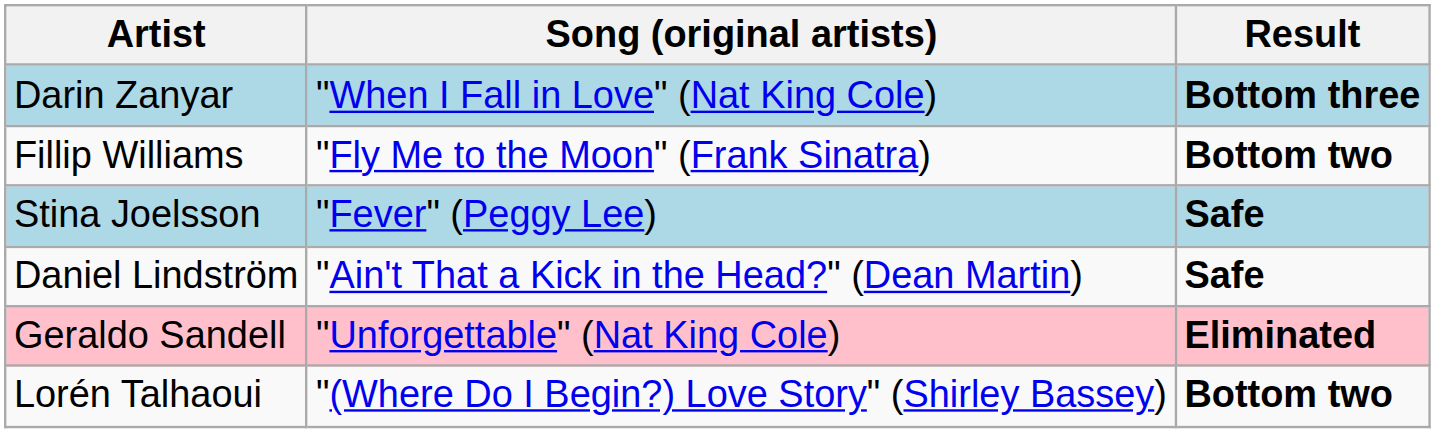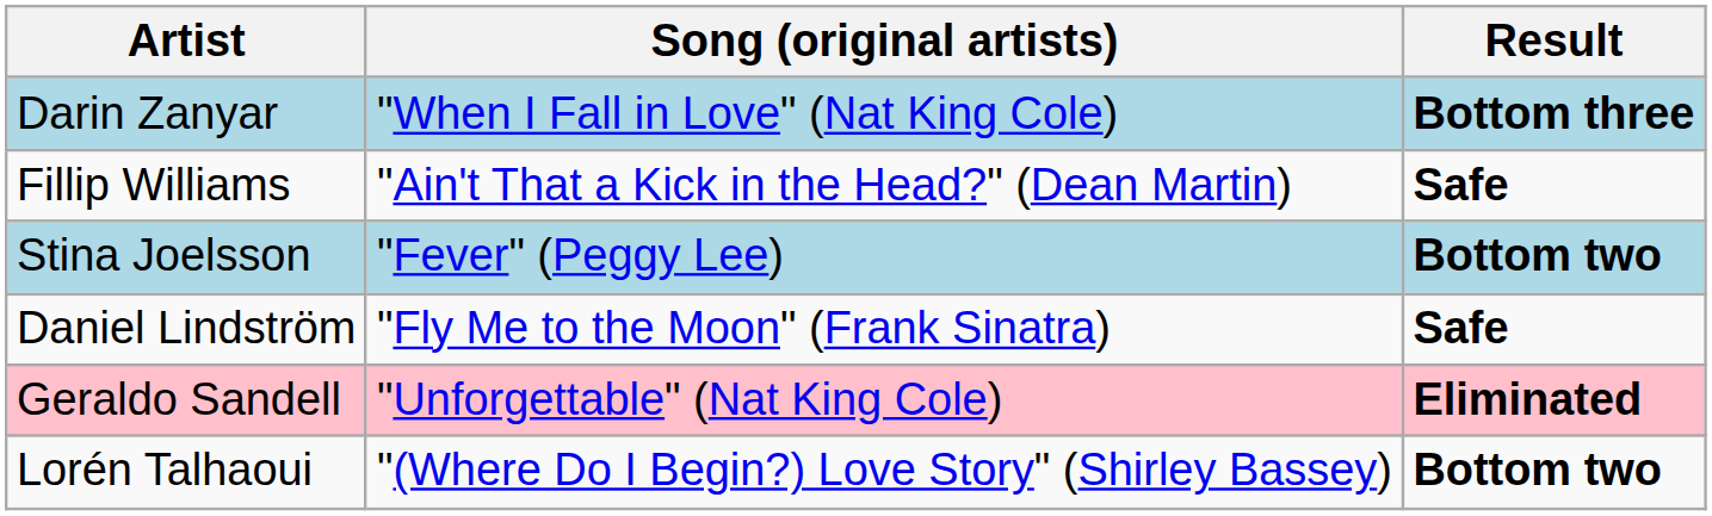Fillip Williams | Song (original artists): "Fly Me to the Moon" (Frank Sinatra) -> "Ain't That a Kick in the Head?" (Dean Martin)
Fillip Williams | Result: Bottom two -> Safe
Stina Joelsson | Result: Safe -> Bottom two
Daniel Lindström | Song (original artists): "Ain't That a Kick in the Head?" (Dean Martin) -> "Fly Me to the Moon" (Frank Sinatra)
